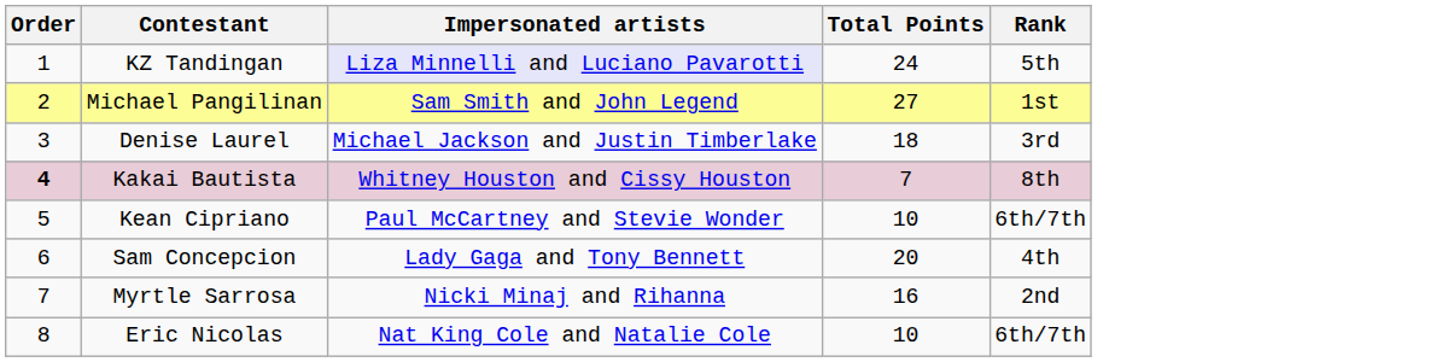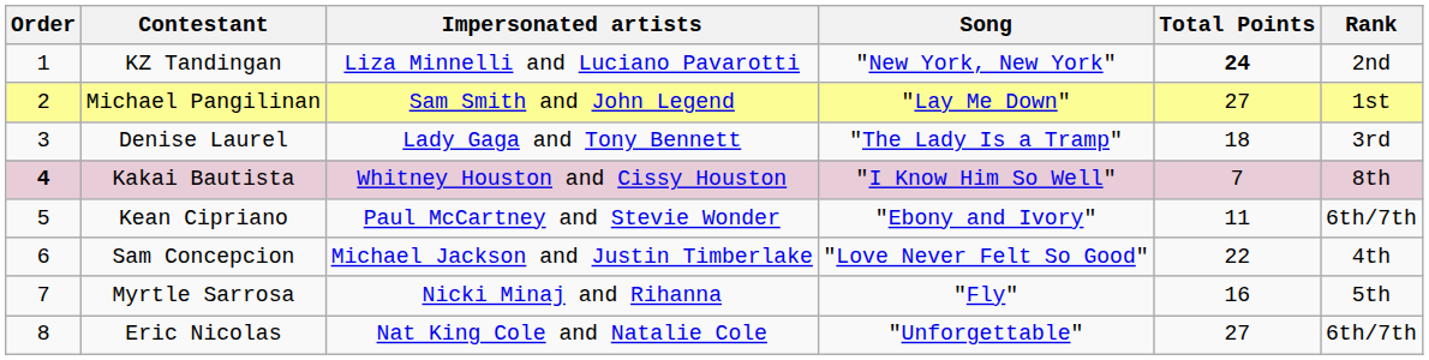+ column: Song | "New York, New York" | "Lay Me Down" | "The Lady Is a Tramp" | "I Know Him So Well" | "Ebony and Ivory" | "Love Never Felt So Good" | "Fly" | "Unforgettable"
KZ Tandingan | Impersonated artists: lavender background -> no background
KZ Tandingan | Total Points: normal -> bold
KZ Tandingan | Rank: 5th -> 2nd
Denise Laurel | Impersonated artists: Michael Jackson and Justin Timberlake -> Lady Gaga and Tony Bennett
Kean Cipriano | Total Points: 10 -> 11
Sam Concepcion | Impersonated artists: Lady Gaga and Tony Bennett -> Michael Jackson and Justin Timberlake
Sam Concepcion | Total Points: 20 -> 22
Myrtle Sarrosa | Rank: 2nd -> 5th
Eric Nicolas | Total Points: 10 -> 27
